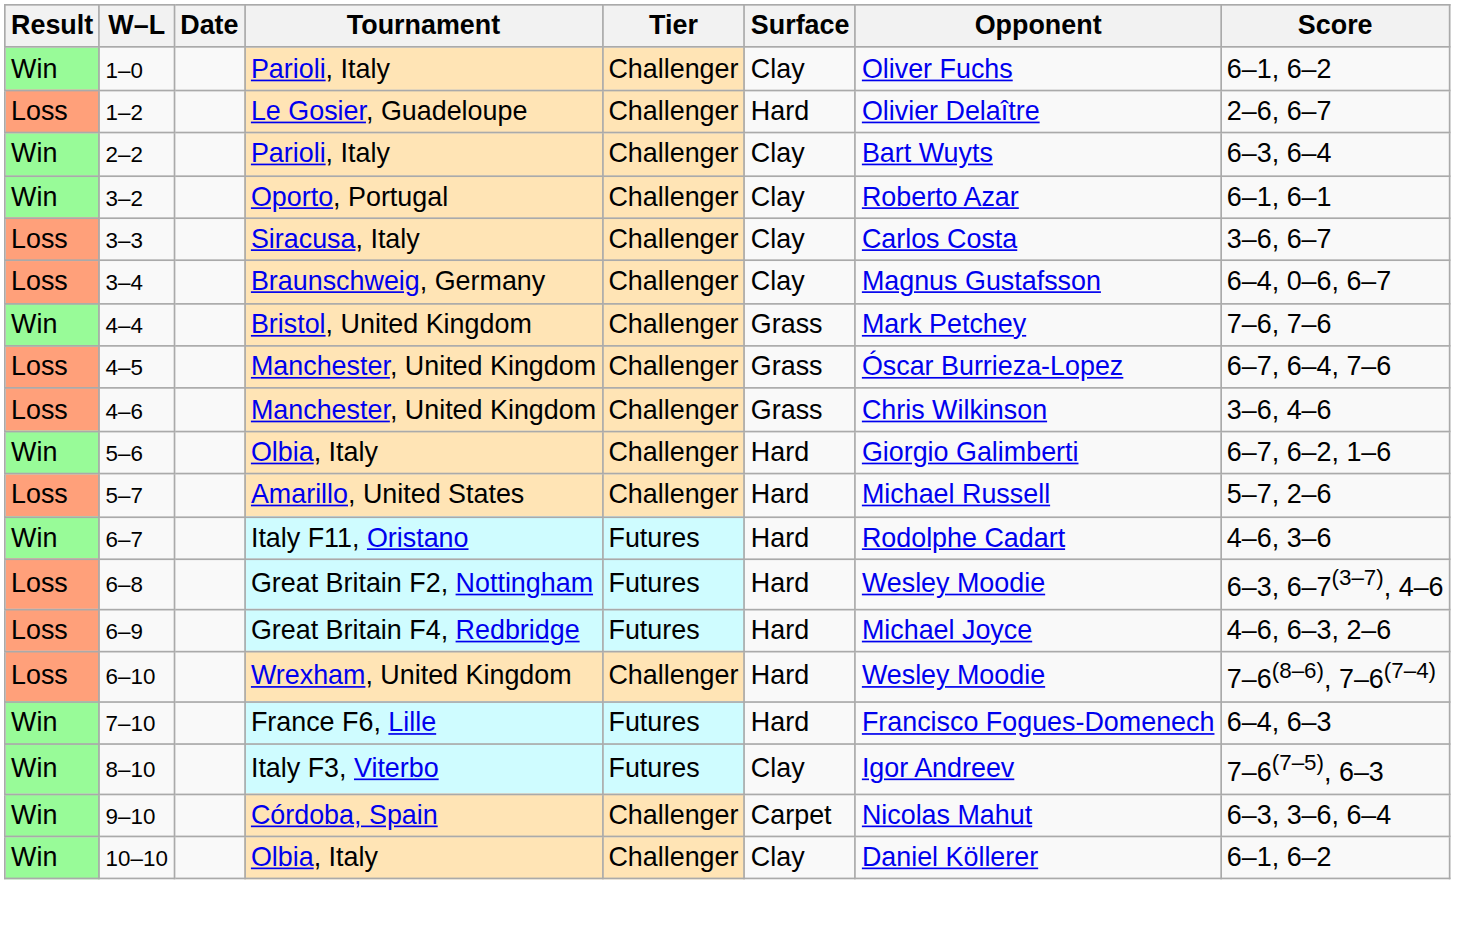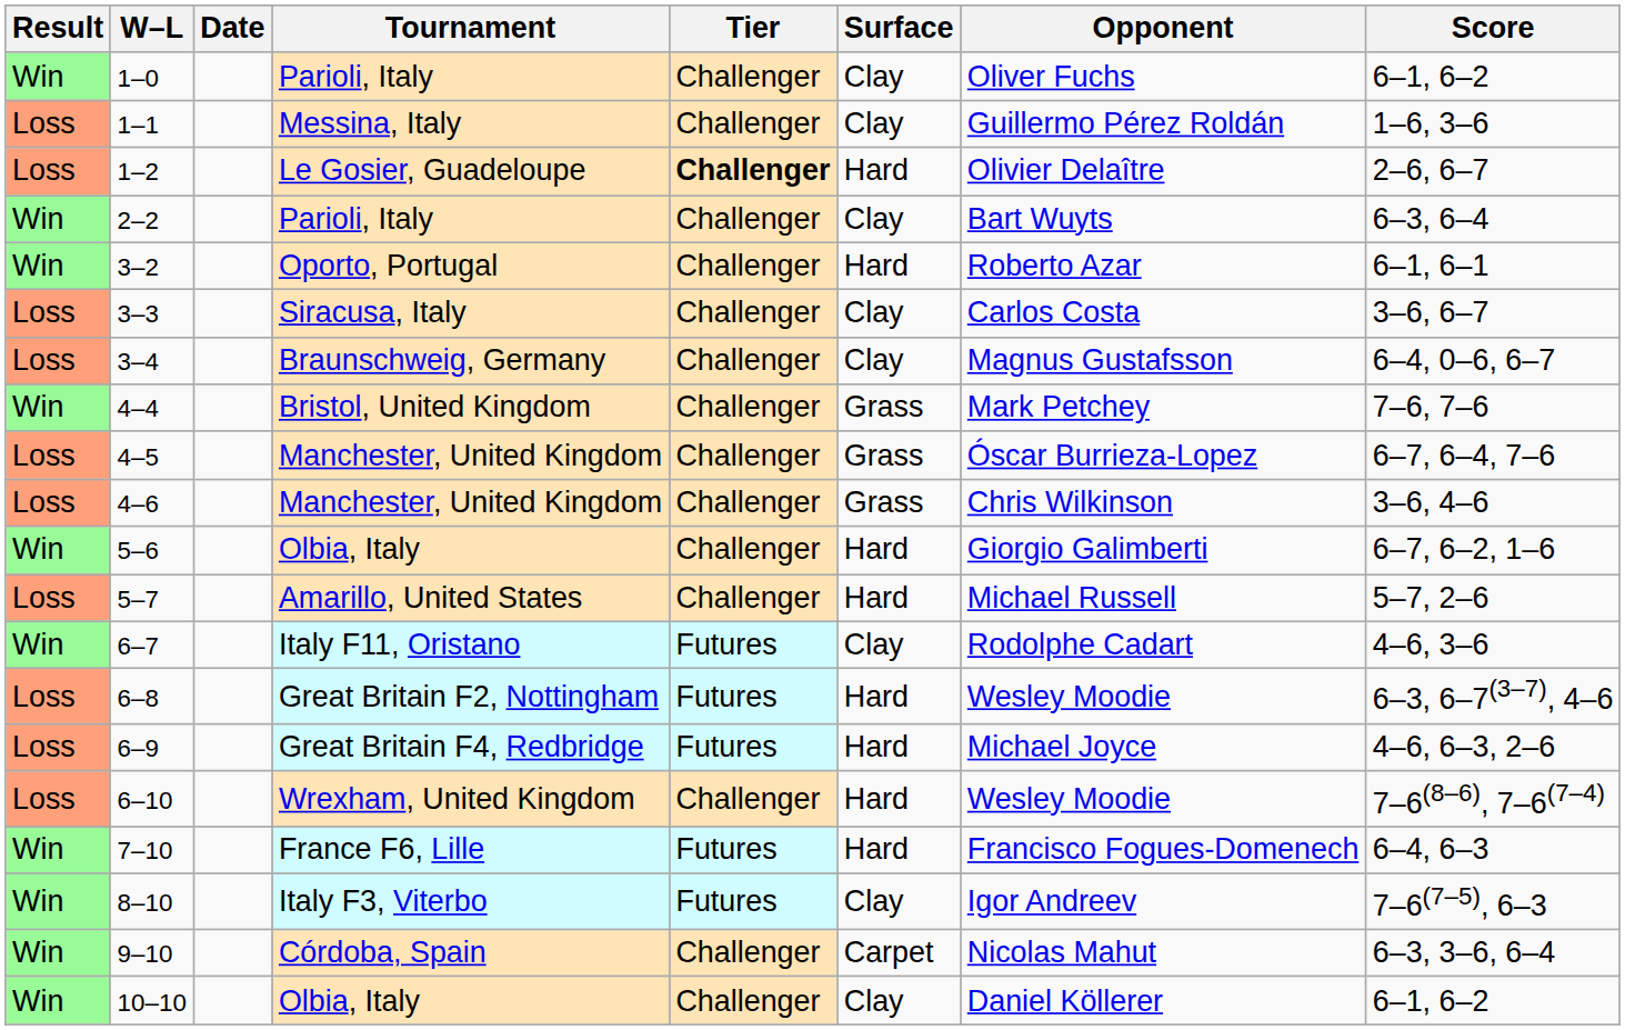+ row: Loss | 1–1 | Messina, Italy | Challenger | Clay | Guillermo Pérez Roldán | 1–6, 3–6
1–2 | Tier: normal -> bold
3–2 | Surface: Clay -> Hard
6–7 | Surface: Hard -> Clay
